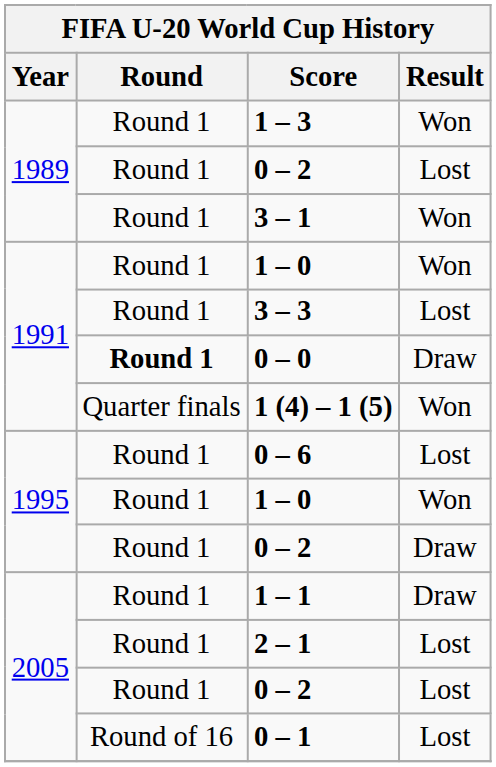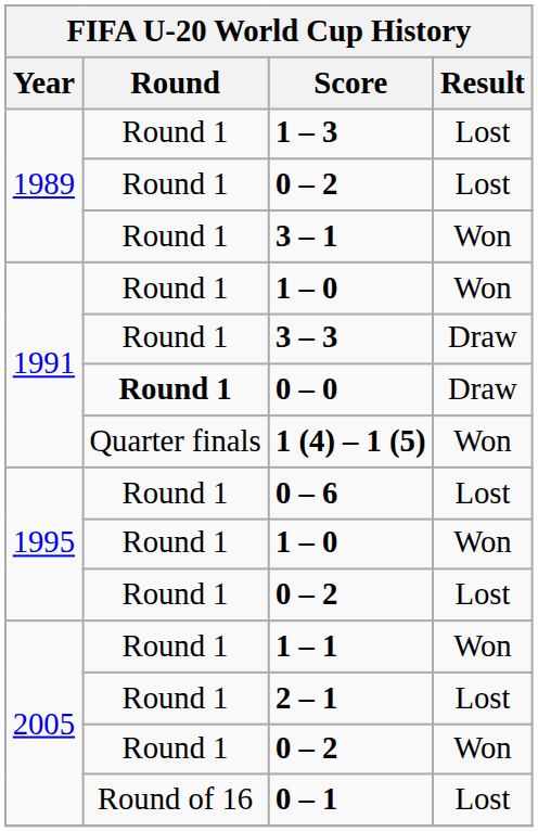1 – 3 | Result: Won -> Lost
3 – 3 | Result: Lost -> Draw
1995 / 0 – 2 | Result: Draw -> Lost
1 – 1 | Result: Draw -> Won
2005 / 0 – 2 | Result: Lost -> Won
